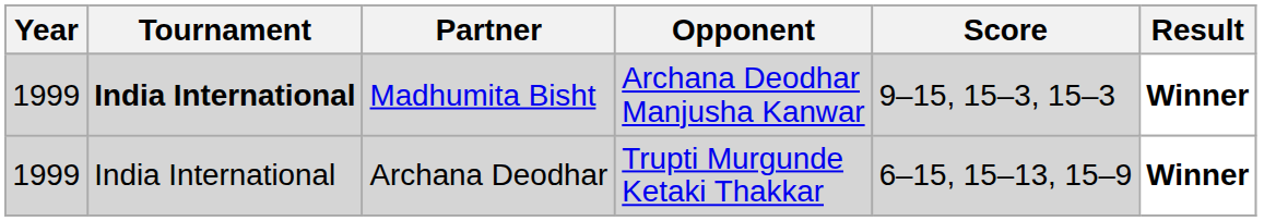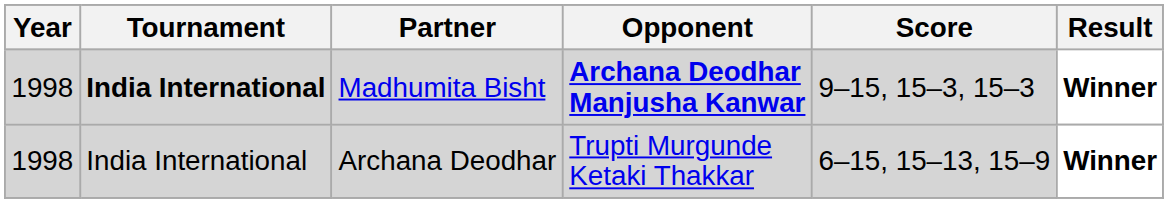Madhumita Bisht | Year: 1999 -> 1998
Madhumita Bisht | Opponent: normal -> bold
Archana Deodhar | Year: 1999 -> 1998
